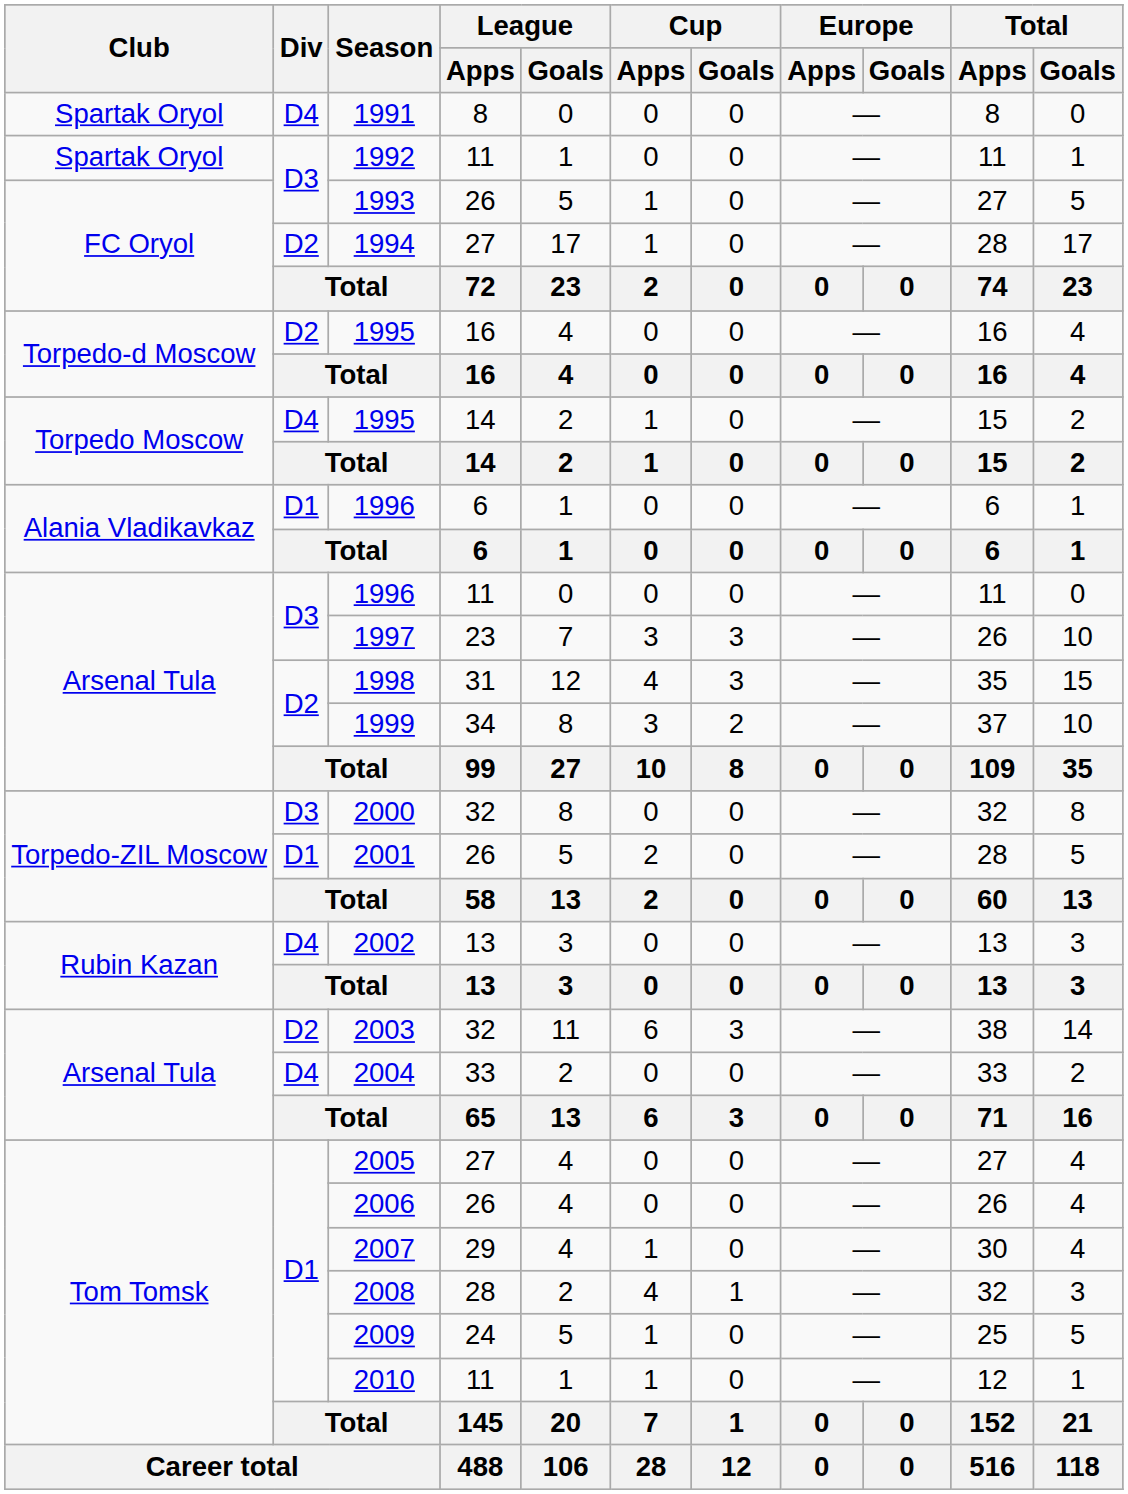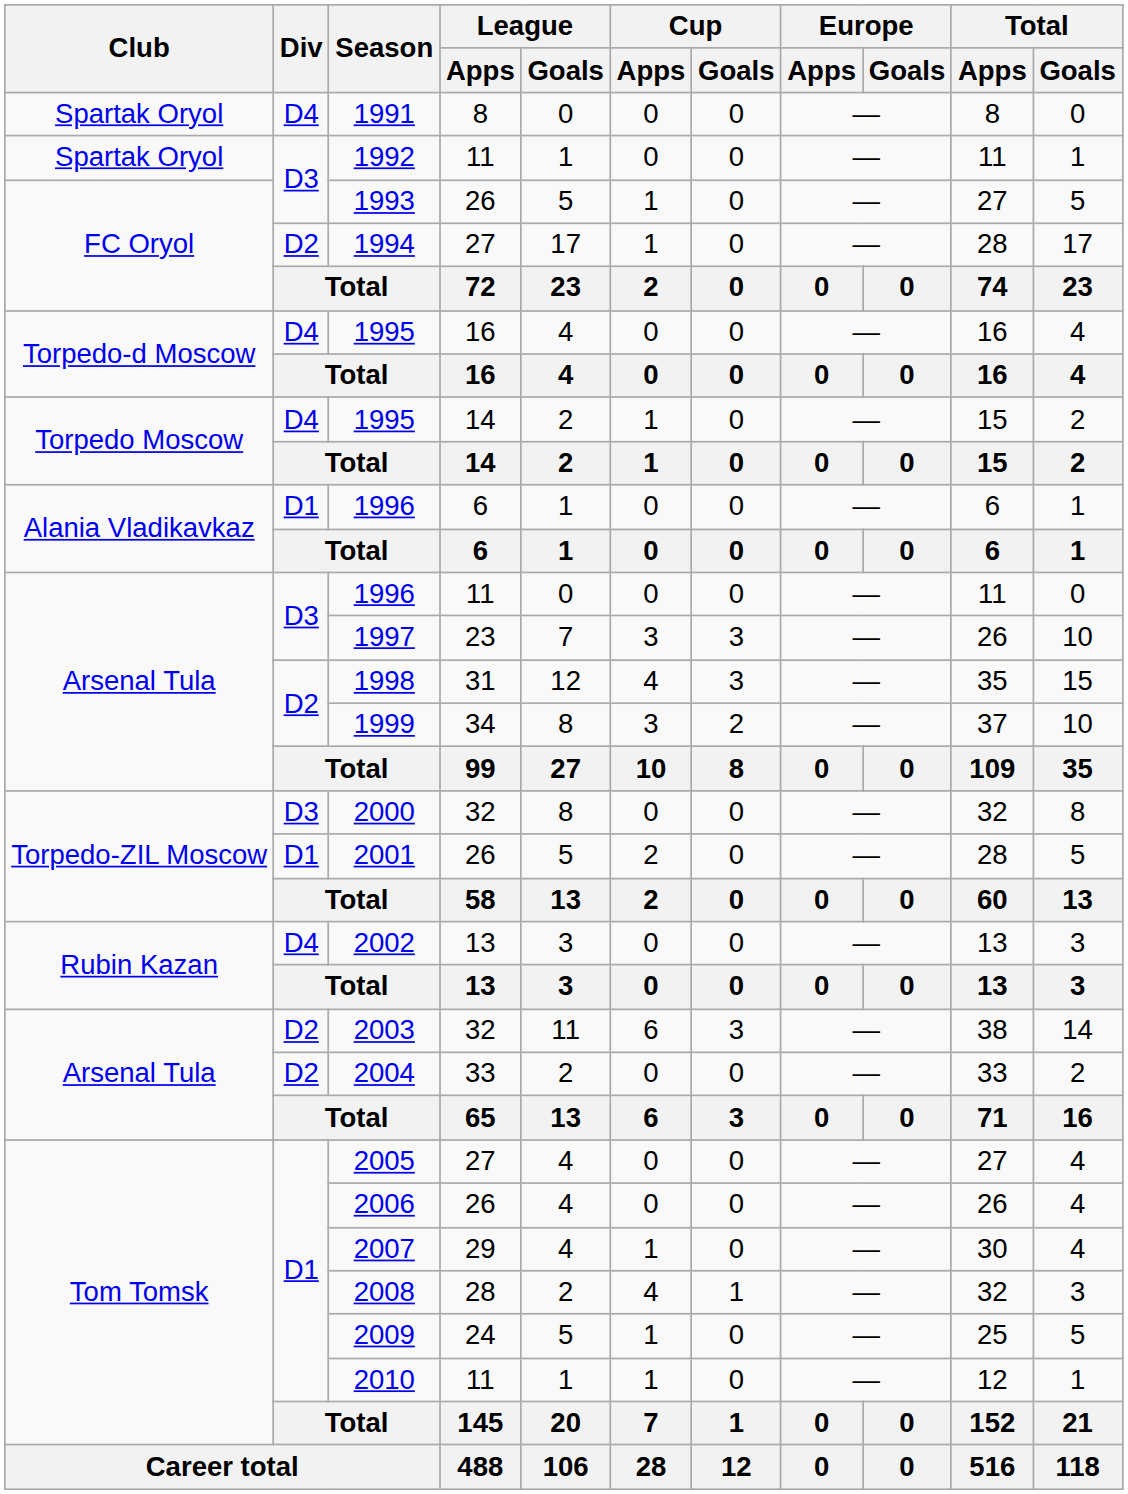1995 / 16 | Div: D2 -> D4
2004 | Div: D4 -> D2
